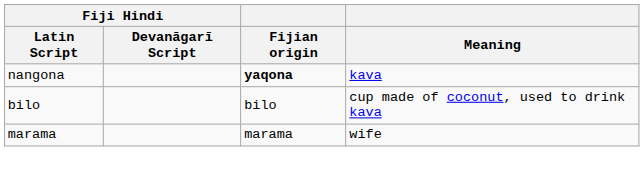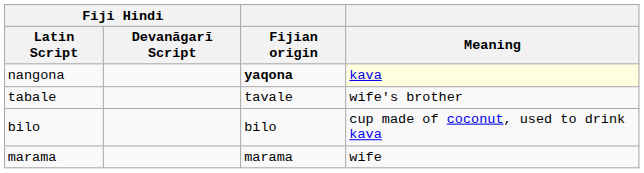nangona | Meaning: no background -> lightyellow background
+ row: tabale | tavale | wife's brother
